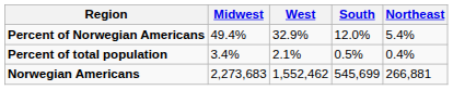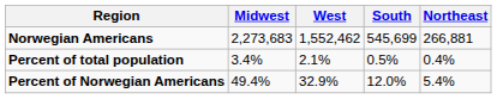rows swapped: Norwegian Americans <-> Percent of Norwegian Americans
